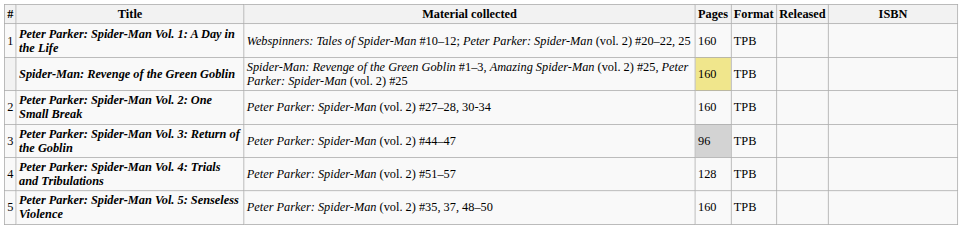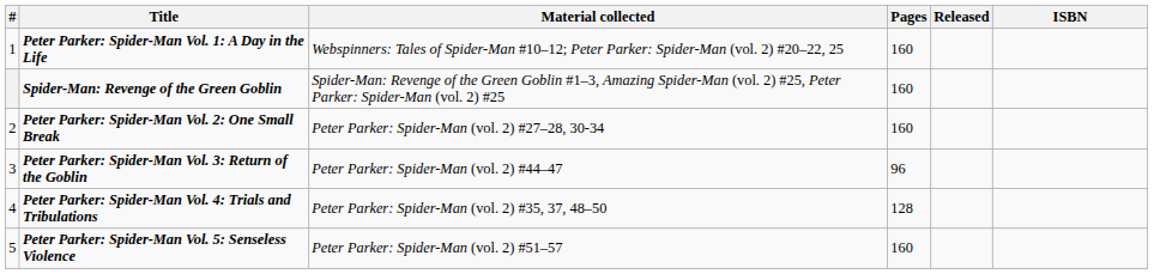- column: Format | TPB | TPB | TPB | TPB | TPB | TPB
Spider-Man: Revenge of the Green Goblin | Pages: khaki background -> no background
Peter Parker: Spider-Man Vol. 3: Return of the Goblin | Pages: lightgrey background -> no background
Peter Parker: Spider-Man Vol. 4: Trials and Tribulations | Material collected: Peter Parker: Spider-Man (vol. 2) #51–57 -> Peter Parker: Spider-Man (vol. 2) #35, 37, 48–50
Peter Parker: Spider-Man Vol. 5: Senseless Violence | Material collected: Peter Parker: Spider-Man (vol. 2) #35, 37, 48–50 -> Peter Parker: Spider-Man (vol. 2) #51–57
